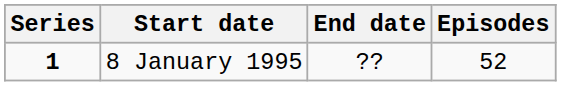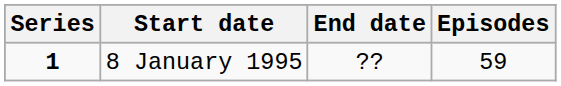8 January 1995 | Episodes: 52 -> 59
